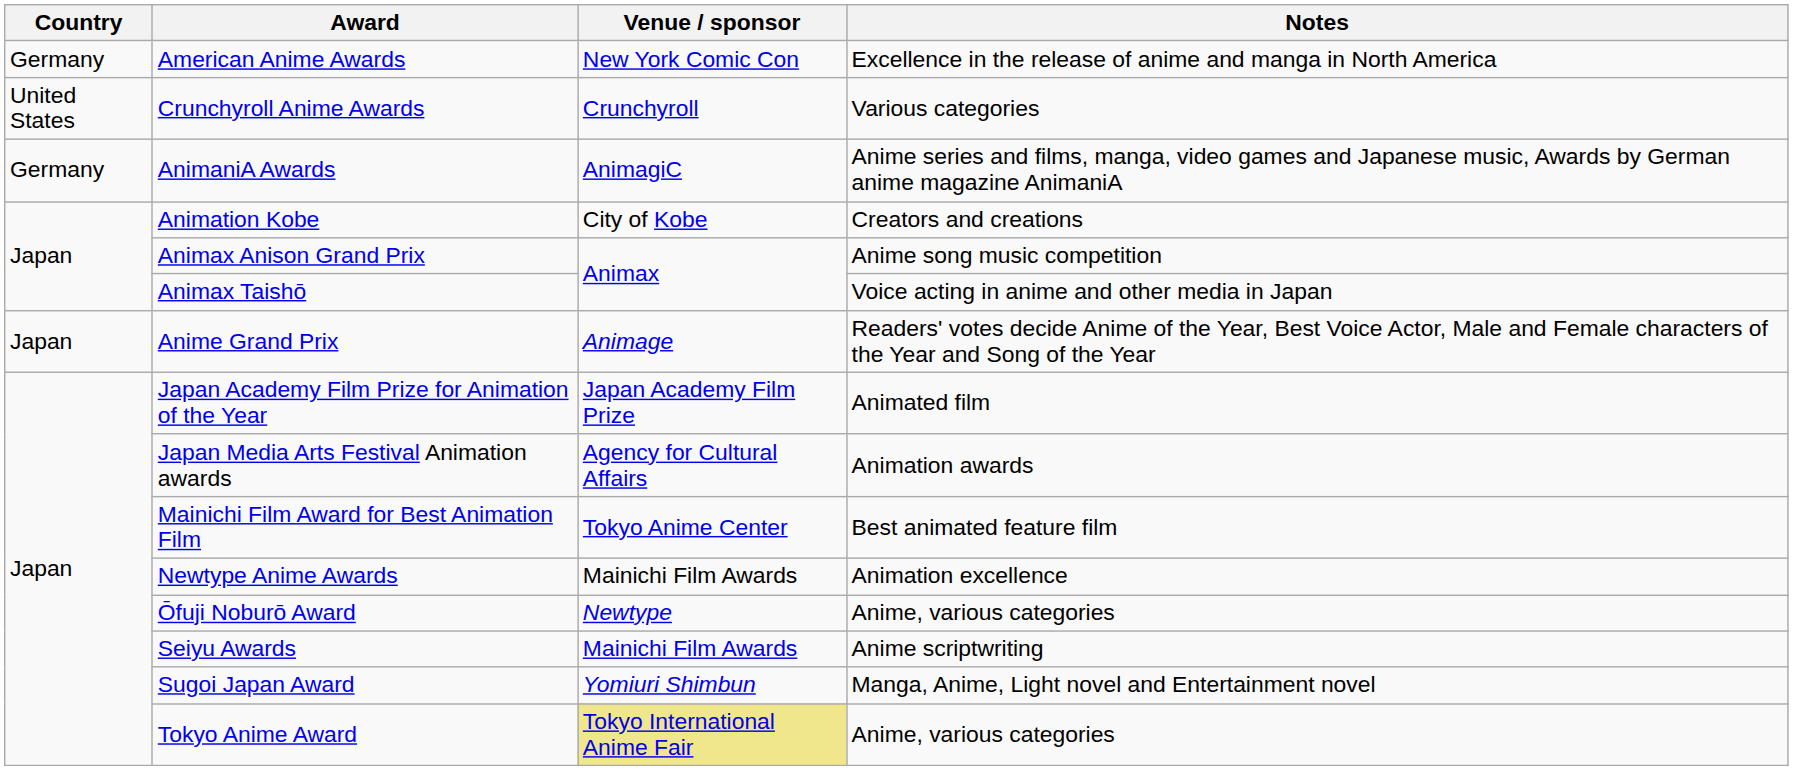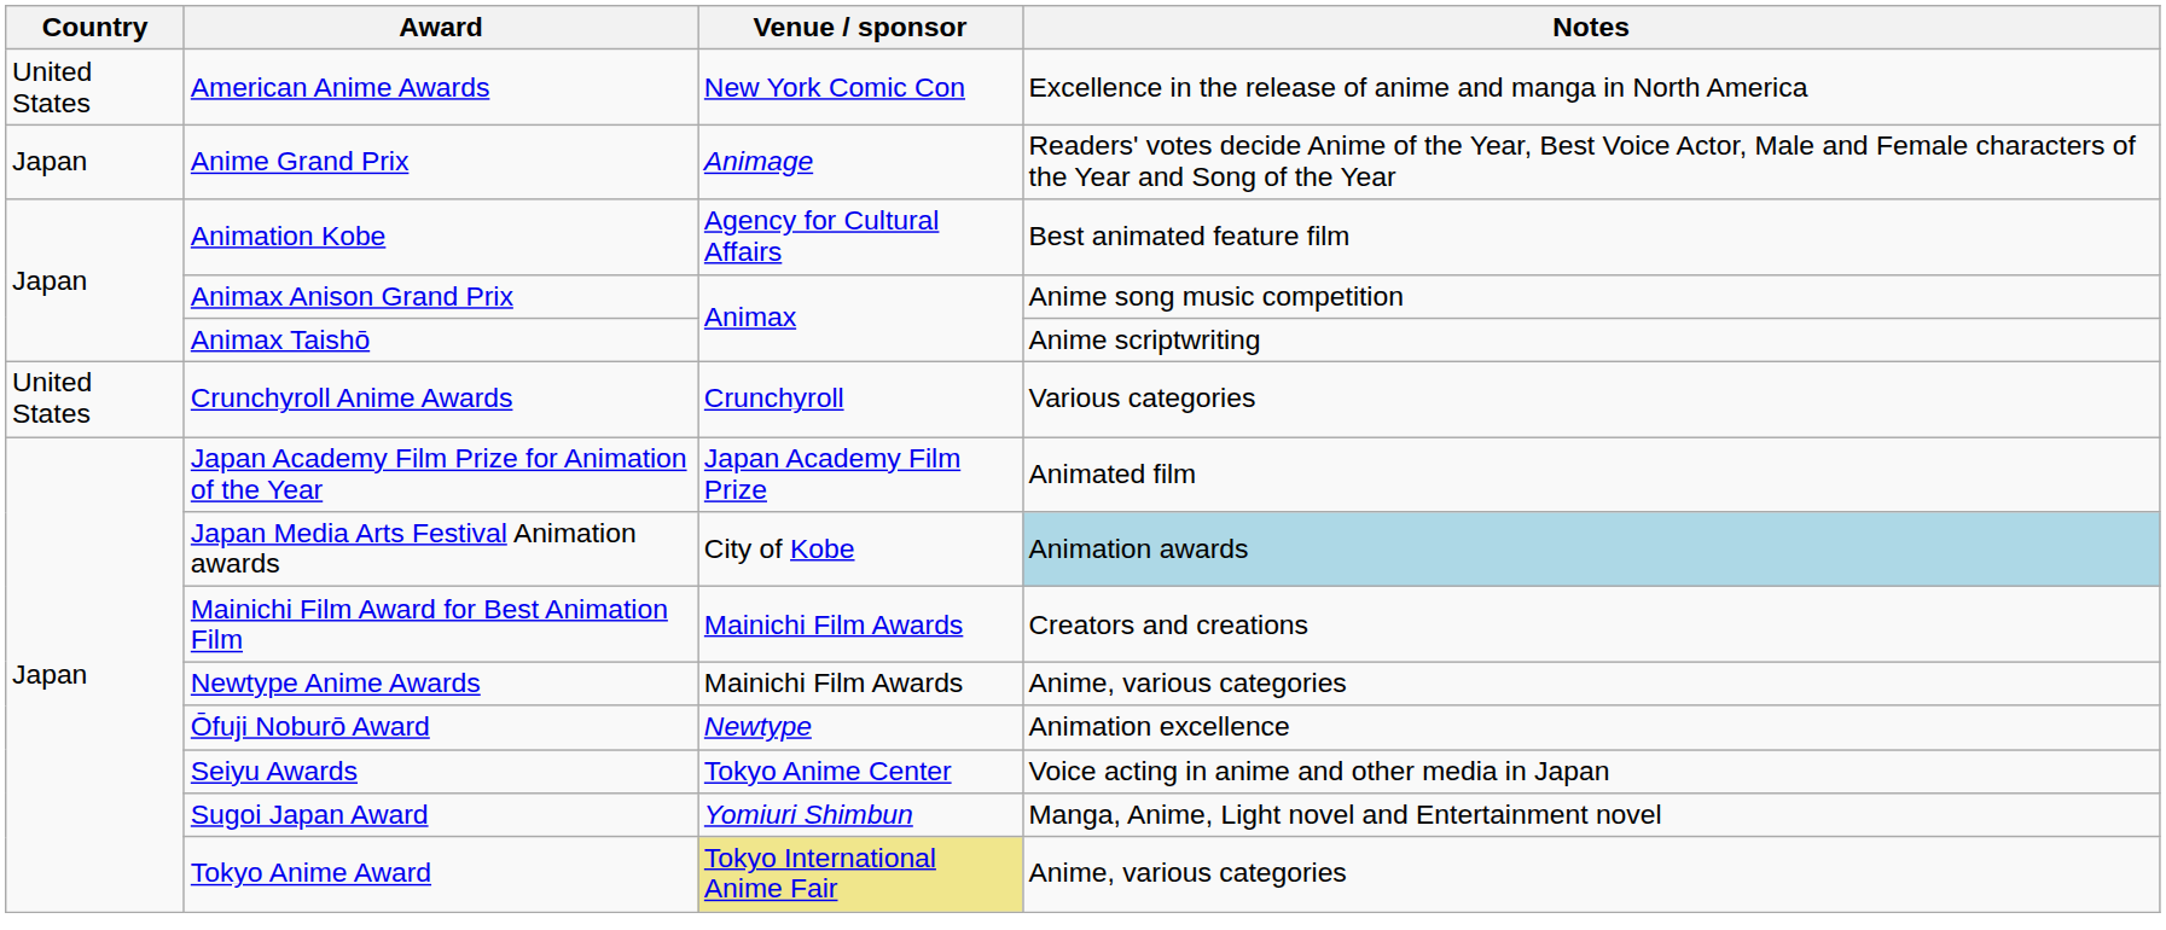American Anime Awards | Country: Germany -> United States
rows swapped: Anime Grand Prix <-> Crunchyroll Anime Awards
- row: Germany | AnimaniA Awards | AnimagiC | Anime series and films, manga, video games and Japanese music, Awards by German anime magazine AnimaniA
Animation Kobe | Venue / sponsor: City of Kobe -> Agency for Cultural Affairs
Animation Kobe | Notes: Creators and creations -> Best animated feature film
Animax Taishō | Notes: Voice acting in anime and other media in Japan -> Anime scriptwriting
Japan Media Arts Festival Animation awards | Venue / sponsor: Agency for Cultural Affairs -> City of Kobe
Japan Media Arts Festival Animation awards | Notes: no background -> lightblue background
Mainichi Film Award for Best Animation Film | Venue / sponsor: Tokyo Anime Center -> Mainichi Film Awards
Mainichi Film Award for Best Animation Film | Notes: Best animated feature film -> Creators and creations
Newtype Anime Awards | Notes: Animation excellence -> Anime, various categories
Ōfuji Noburō Award | Notes: Anime, various categories -> Animation excellence
Seiyu Awards | Venue / sponsor: Mainichi Film Awards -> Tokyo Anime Center
Seiyu Awards | Notes: Anime scriptwriting -> Voice acting in anime and other media in Japan
